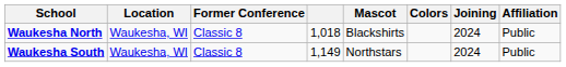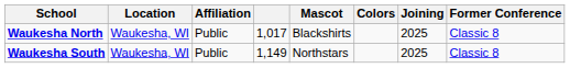columns swapped: Affiliation <-> Former Conference
Waukesha North | column 4: 1,018 -> 1,017
Waukesha North | Joining: 2024 -> 2025
Waukesha South | Joining: 2024 -> 2025
